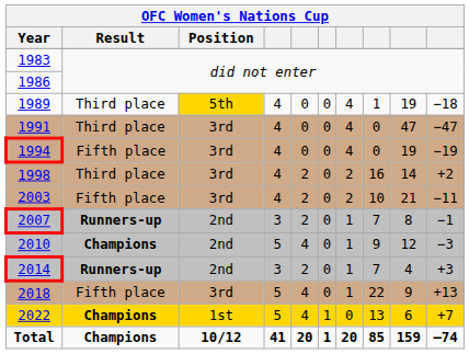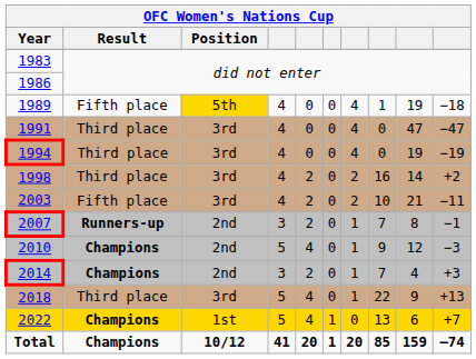1989 | OFC Women's Nations Cup / Result: Third place -> Fifth place
1994 | OFC Women's Nations Cup / Result: Fifth place -> Third place
2014 | OFC Women's Nations Cup / Result: Runners-up -> Champions
2018 | OFC Women's Nations Cup / Result: Fifth place -> Third place
